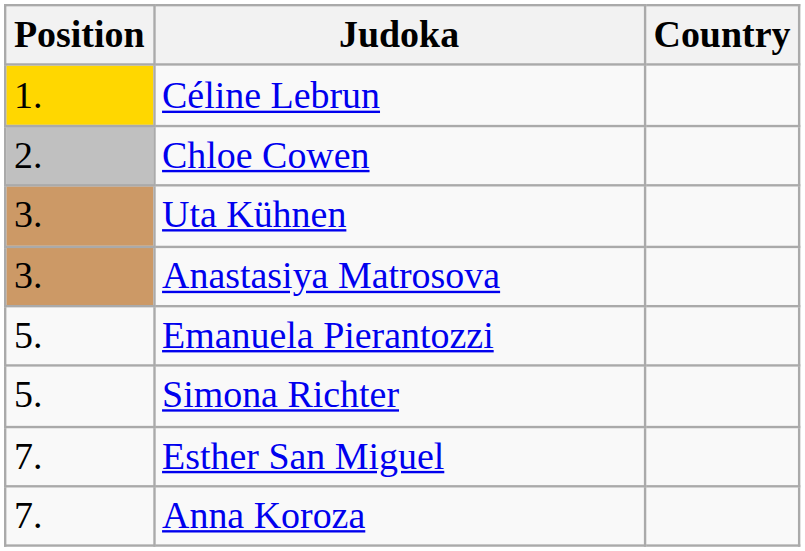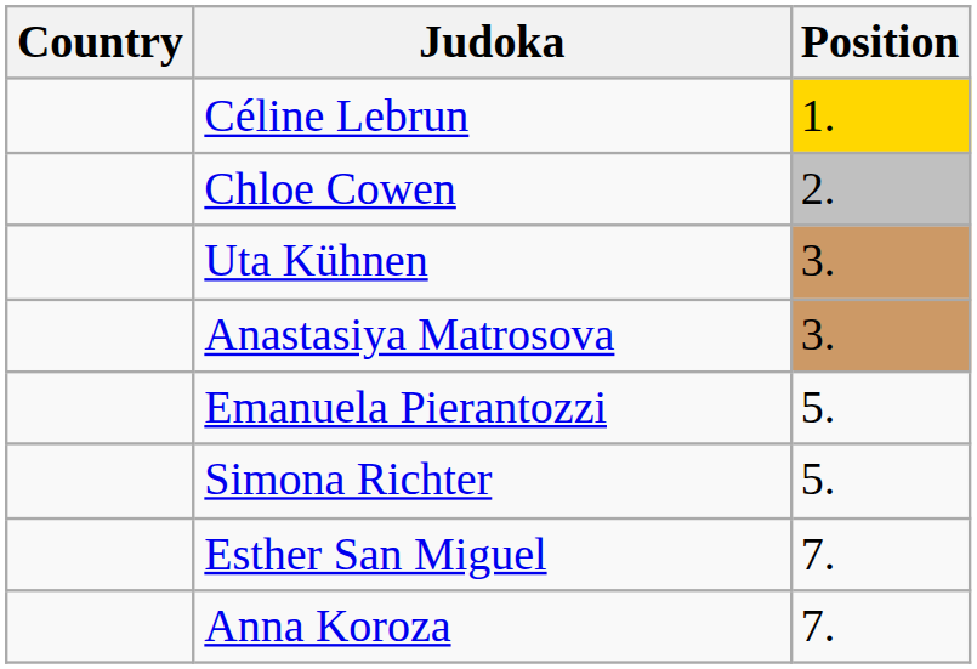columns swapped: Position <-> Country
